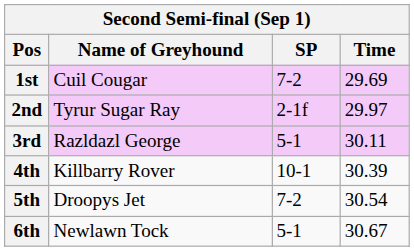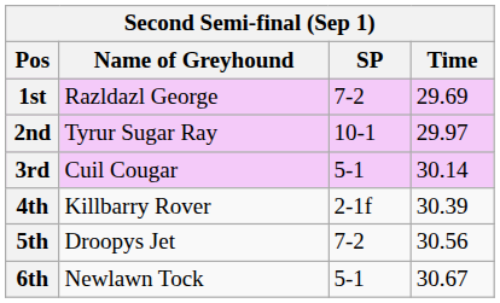1st | Name of Greyhound: Cuil Cougar -> Razldazl George
2nd | SP: 2-1f -> 10-1
3rd | Name of Greyhound: Razldazl George -> Cuil Cougar
3rd | Time: 30.11 -> 30.14
4th | SP: 10-1 -> 2-1f
5th | Time: 30.54 -> 30.56
